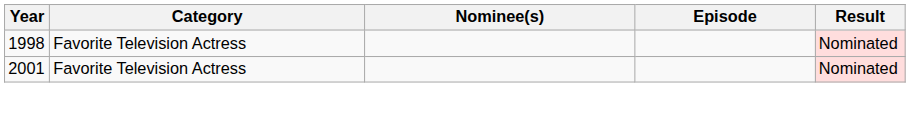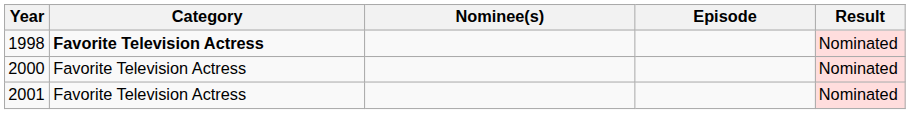1998 | Category: normal -> bold
+ row: 2000 | Favorite Television Actress | Nominated
